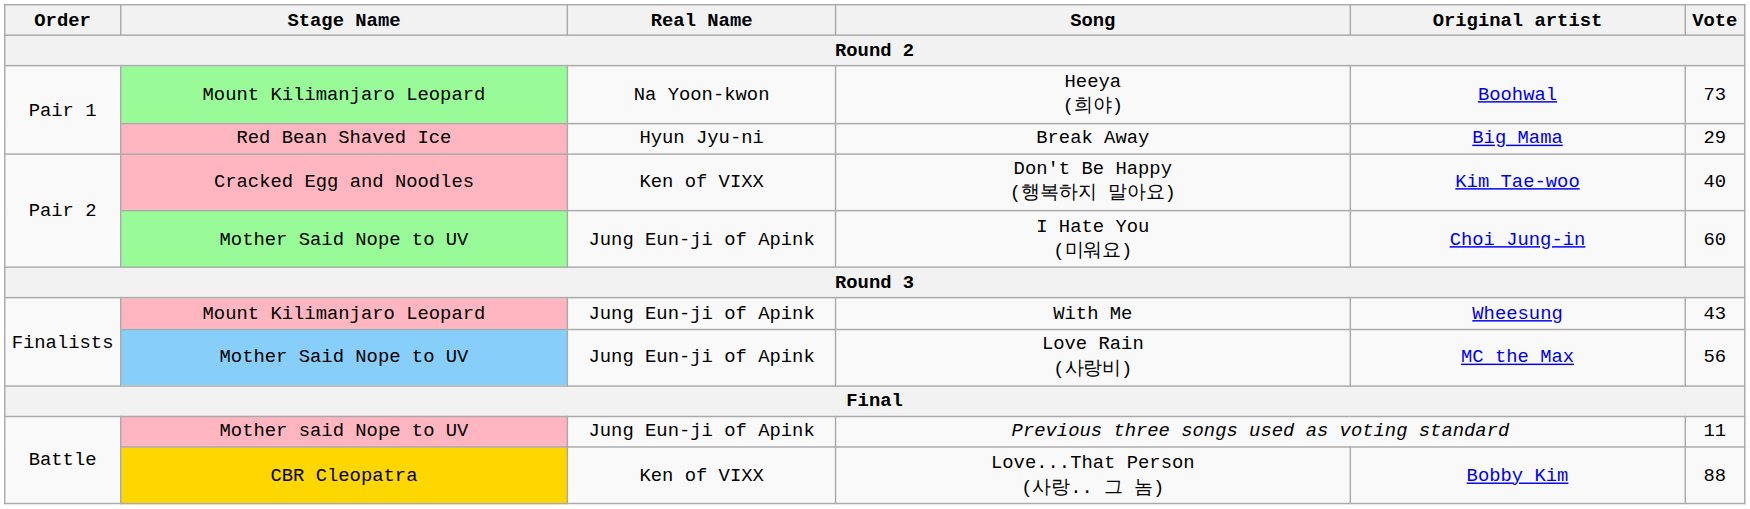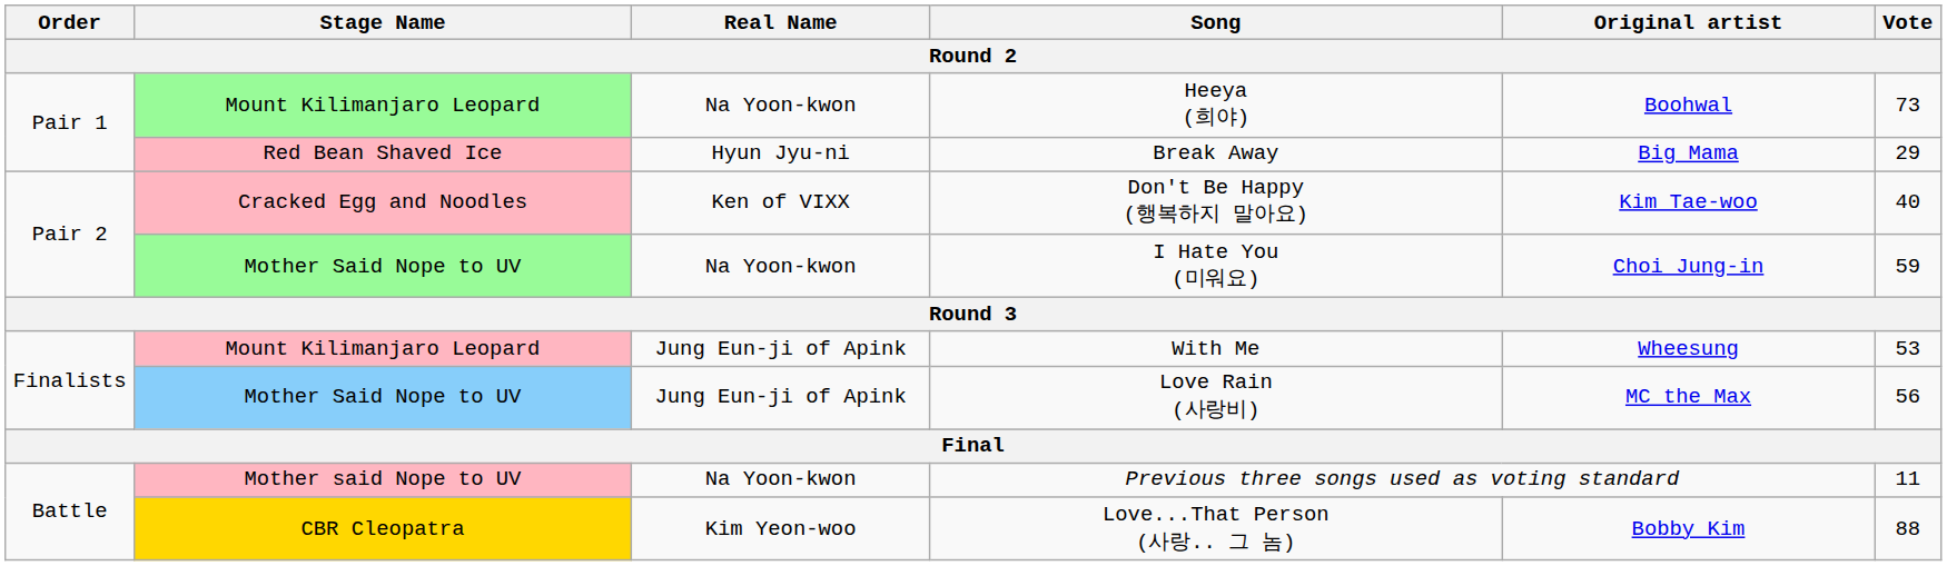I Hate You (미워요) | Real Name: Jung Eun-ji of Apink -> Na Yoon-kwon
I Hate You (미워요) | Vote: 60 -> 59
With Me | Vote: 43 -> 53
Previous three songs used as voting standard | Real Name: Jung Eun-ji of Apink -> Na Yoon-kwon
Love...That Person (사랑.. 그 놈) | Real Name: Ken of VIXX -> Kim Yeon-woo
